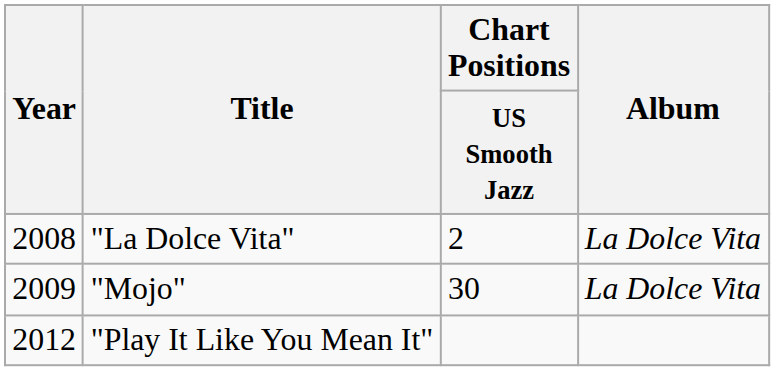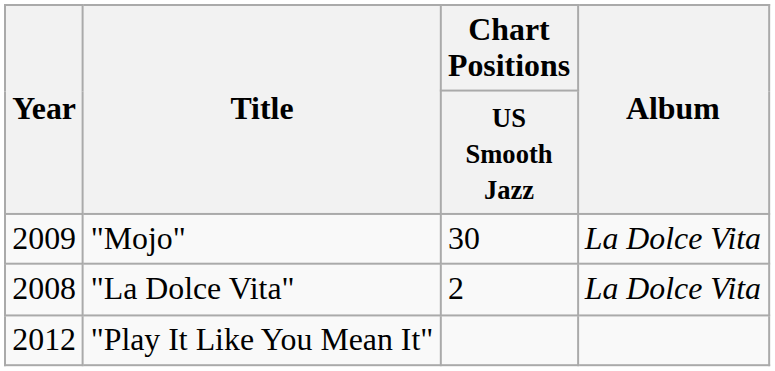rows swapped: "La Dolce Vita" <-> "Mojo"
